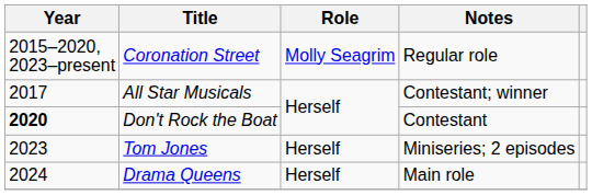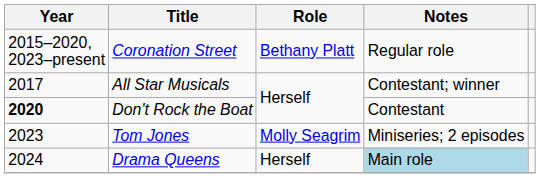Coronation Street | Role: Molly Seagrim -> Bethany Platt
Tom Jones | Role: Herself -> Molly Seagrim
Drama Queens | Notes: no background -> lightblue background
